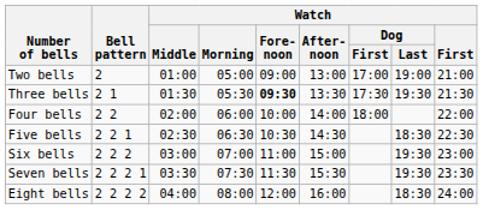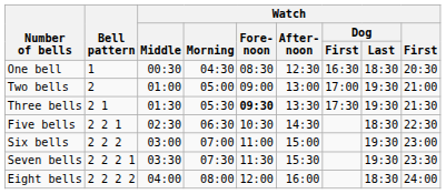+ row: One bell | 1 | 00:30 | 04:30 | 08:30 | 12:30 | 16:30 | 18:30 | 20:30
Two bells | Watch / Dog / Last: 19:00 -> 19:30
- row: Four bells | 2 2 | 02:00 | 06:00 | 10:00 | 14:00 | 18:00 | 22:00
